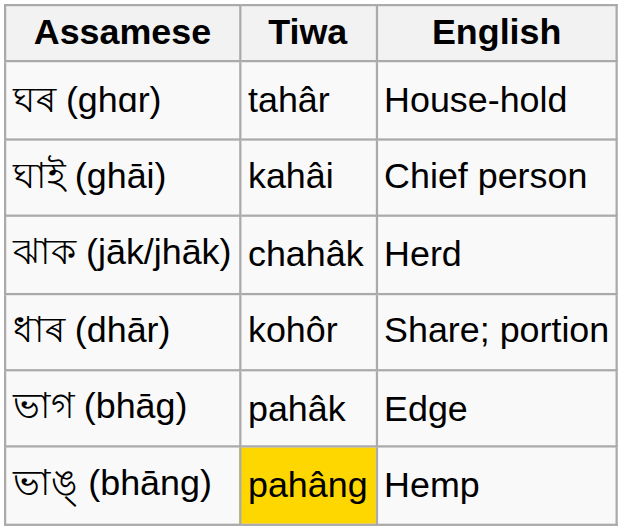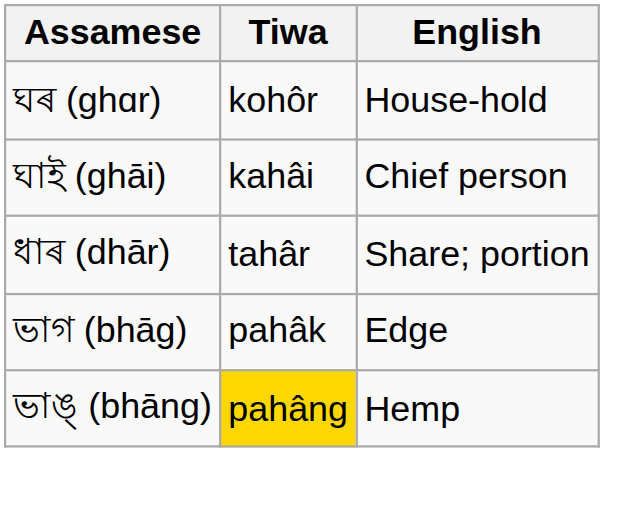ঘৰ (ghɑr) | Tiwa: tahâr -> kohôr
- row: ঝাক (jāk/jhāk) | chahâk | Herd
ধাৰ (dhār) | Tiwa: kohôr -> tahâr
